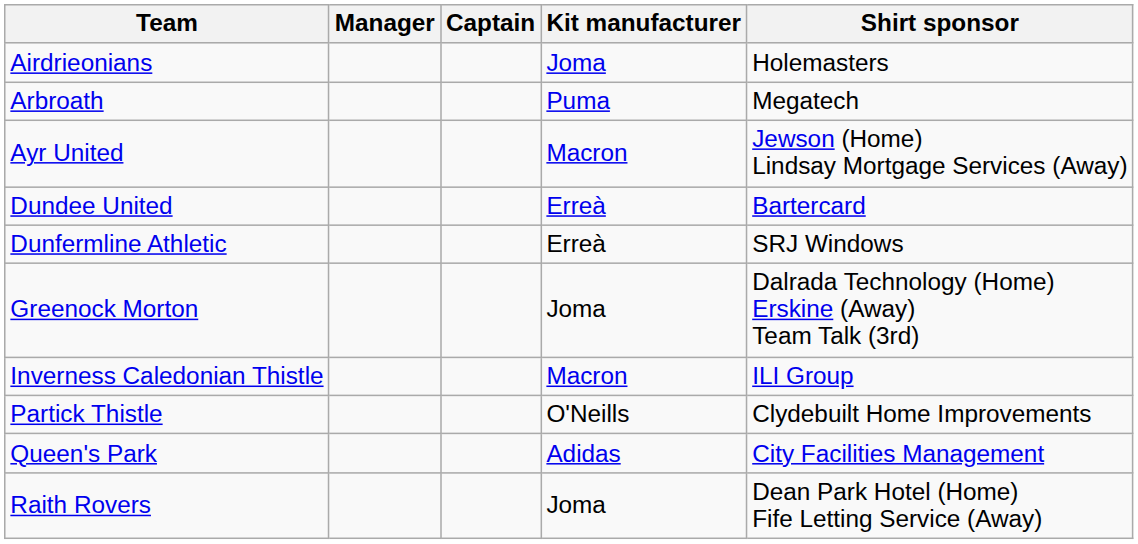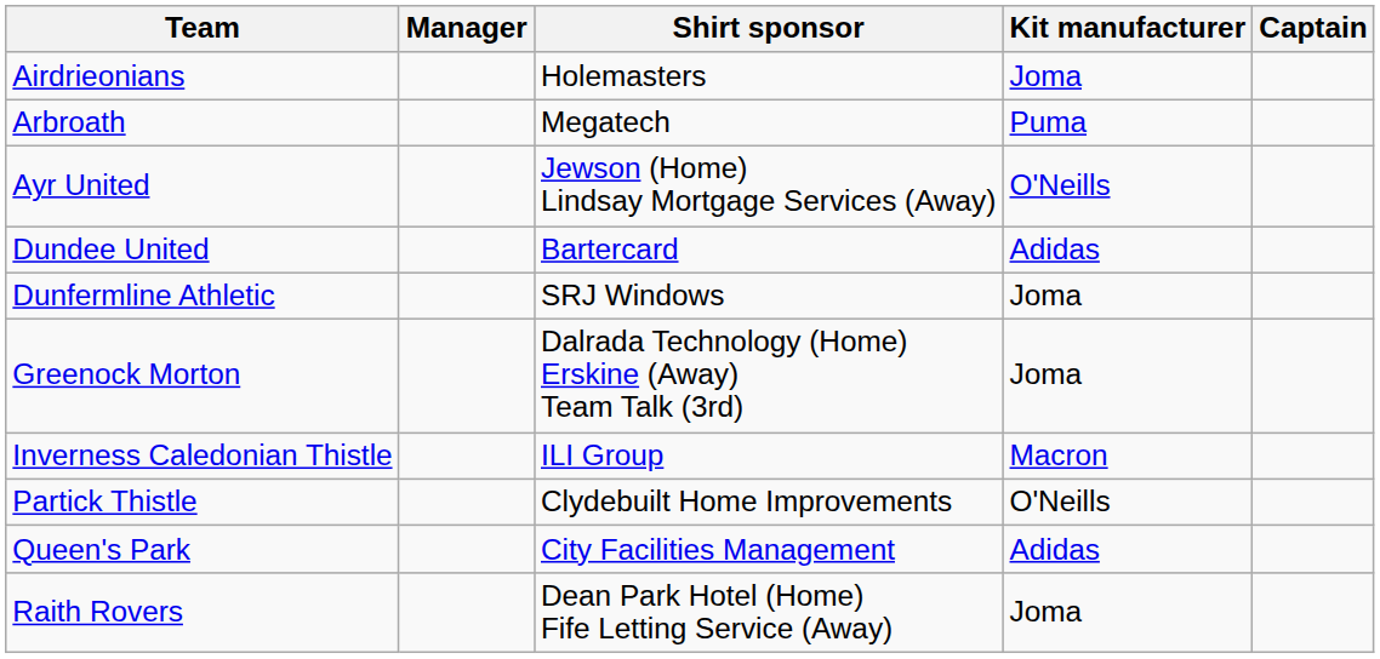columns swapped: Captain <-> Shirt sponsor
Ayr United | Kit manufacturer: Macron -> O'Neills
Dundee United | Kit manufacturer: Erreà -> Adidas
Dunfermline Athletic | Kit manufacturer: Erreà -> Joma
